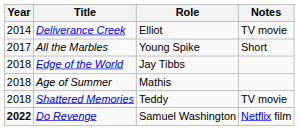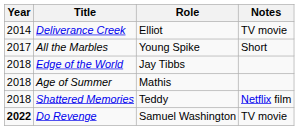Shattered Memories | Notes: TV movie -> Netflix film
Do Revenge | Notes: Netflix film -> TV movie
